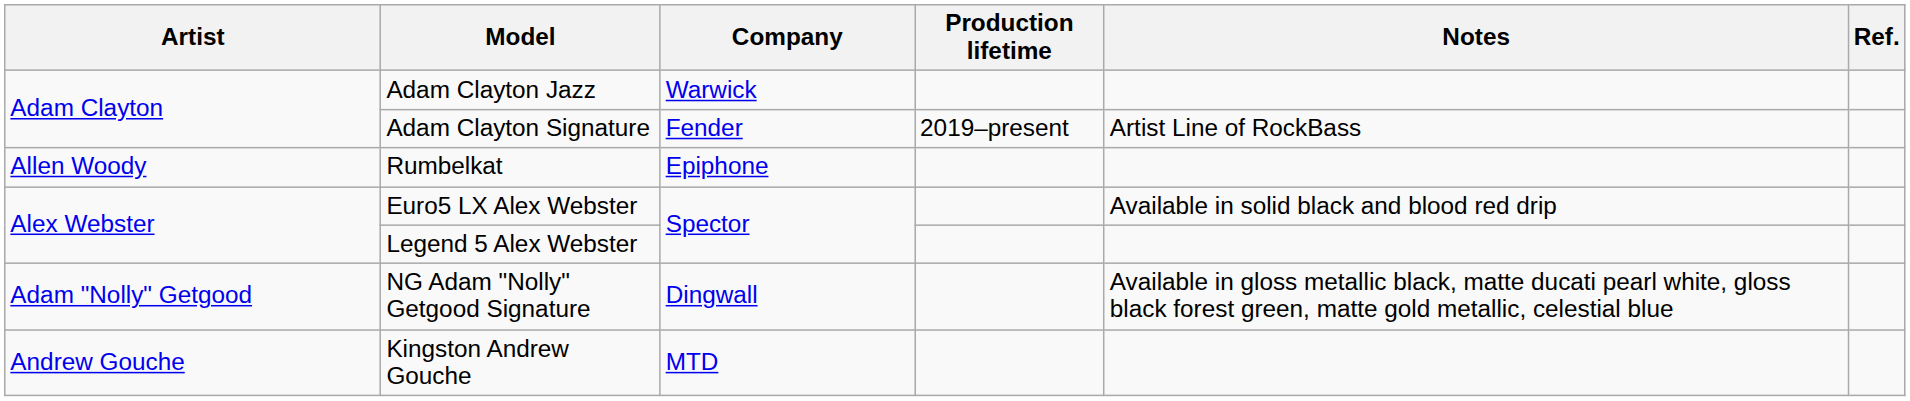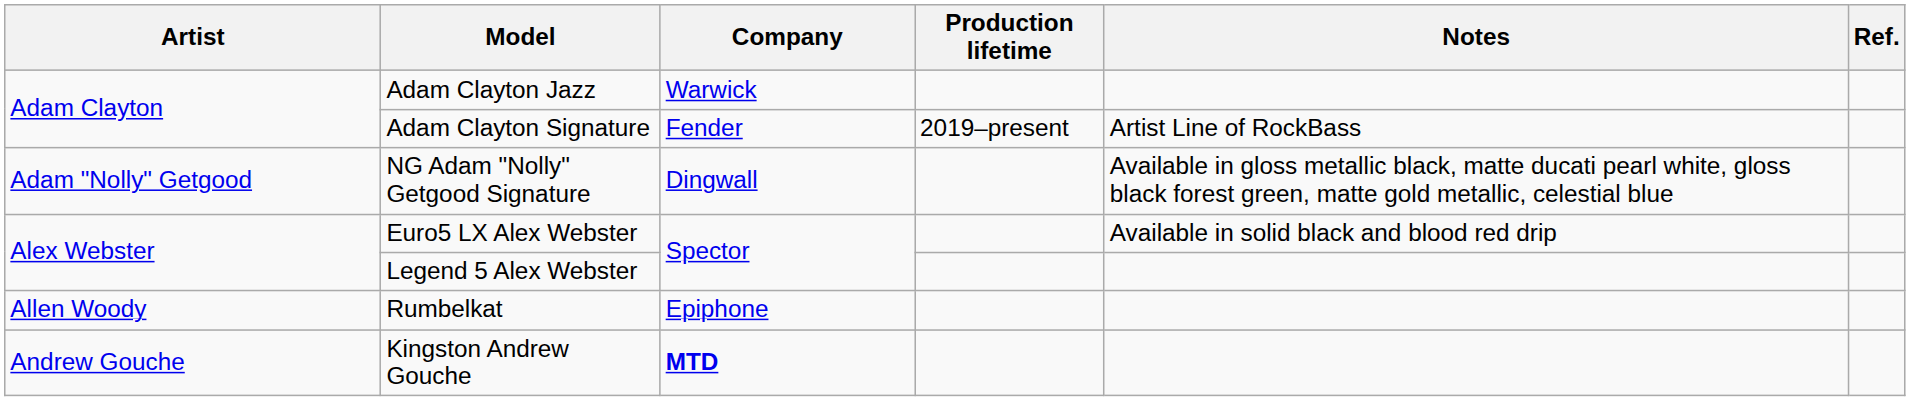rows swapped: NG Adam "Nolly" Getgood Signature <-> Rumbelkat
Kingston Andrew Gouche | Company: normal -> bold
